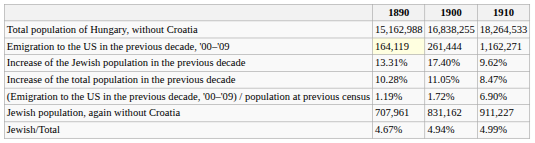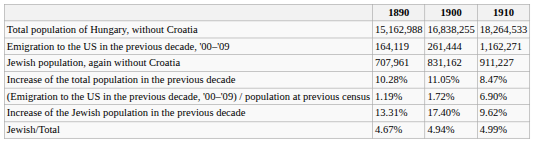Emigration to the US in the previous decade, '00–'09 | 1890: lightyellow background -> no background
rows swapped: Jewish population, again without Croatia <-> Increase of the Jewish population in the previous decade
